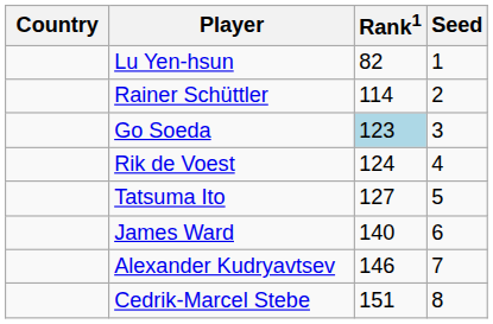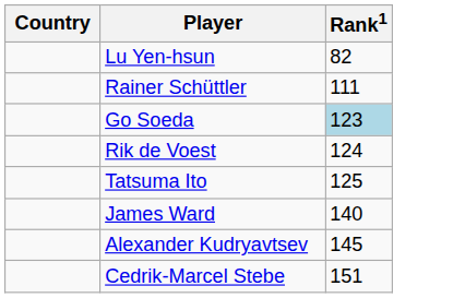- column: Seed | 1 | 2 | 3 | 4 | 5 | 6 | 7 | 8
Rainer Schüttler | Rank1: 114 -> 111
Tatsuma Ito | Rank1: 127 -> 125
Alexander Kudryavtsev | Rank1: 146 -> 145
